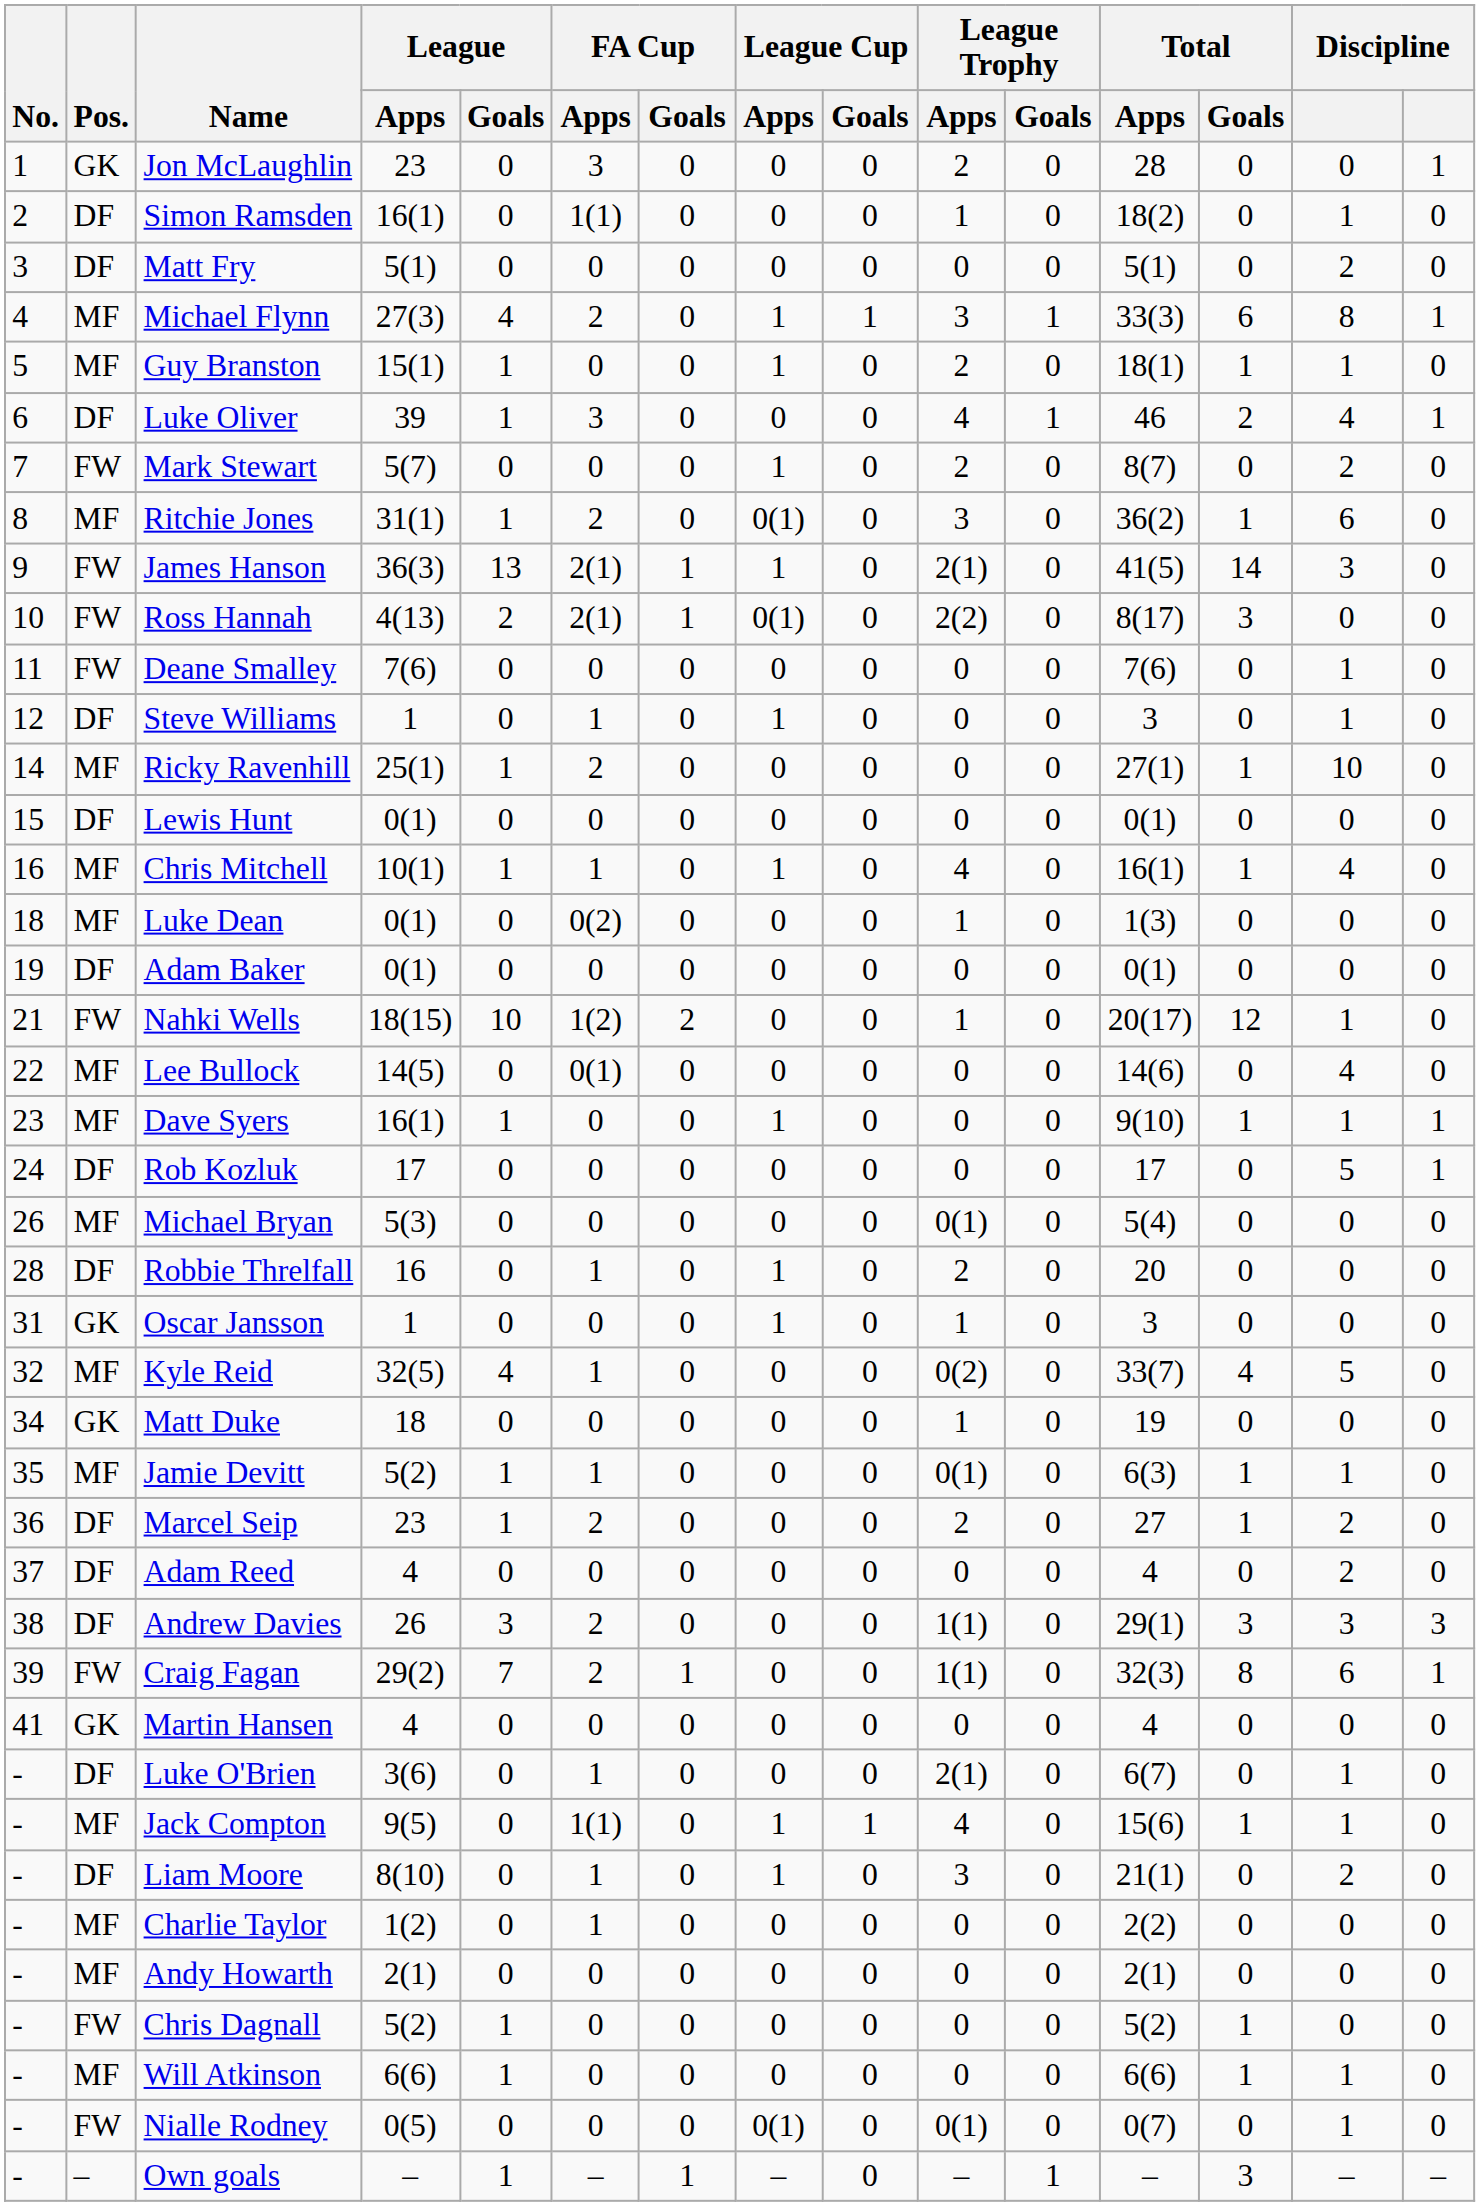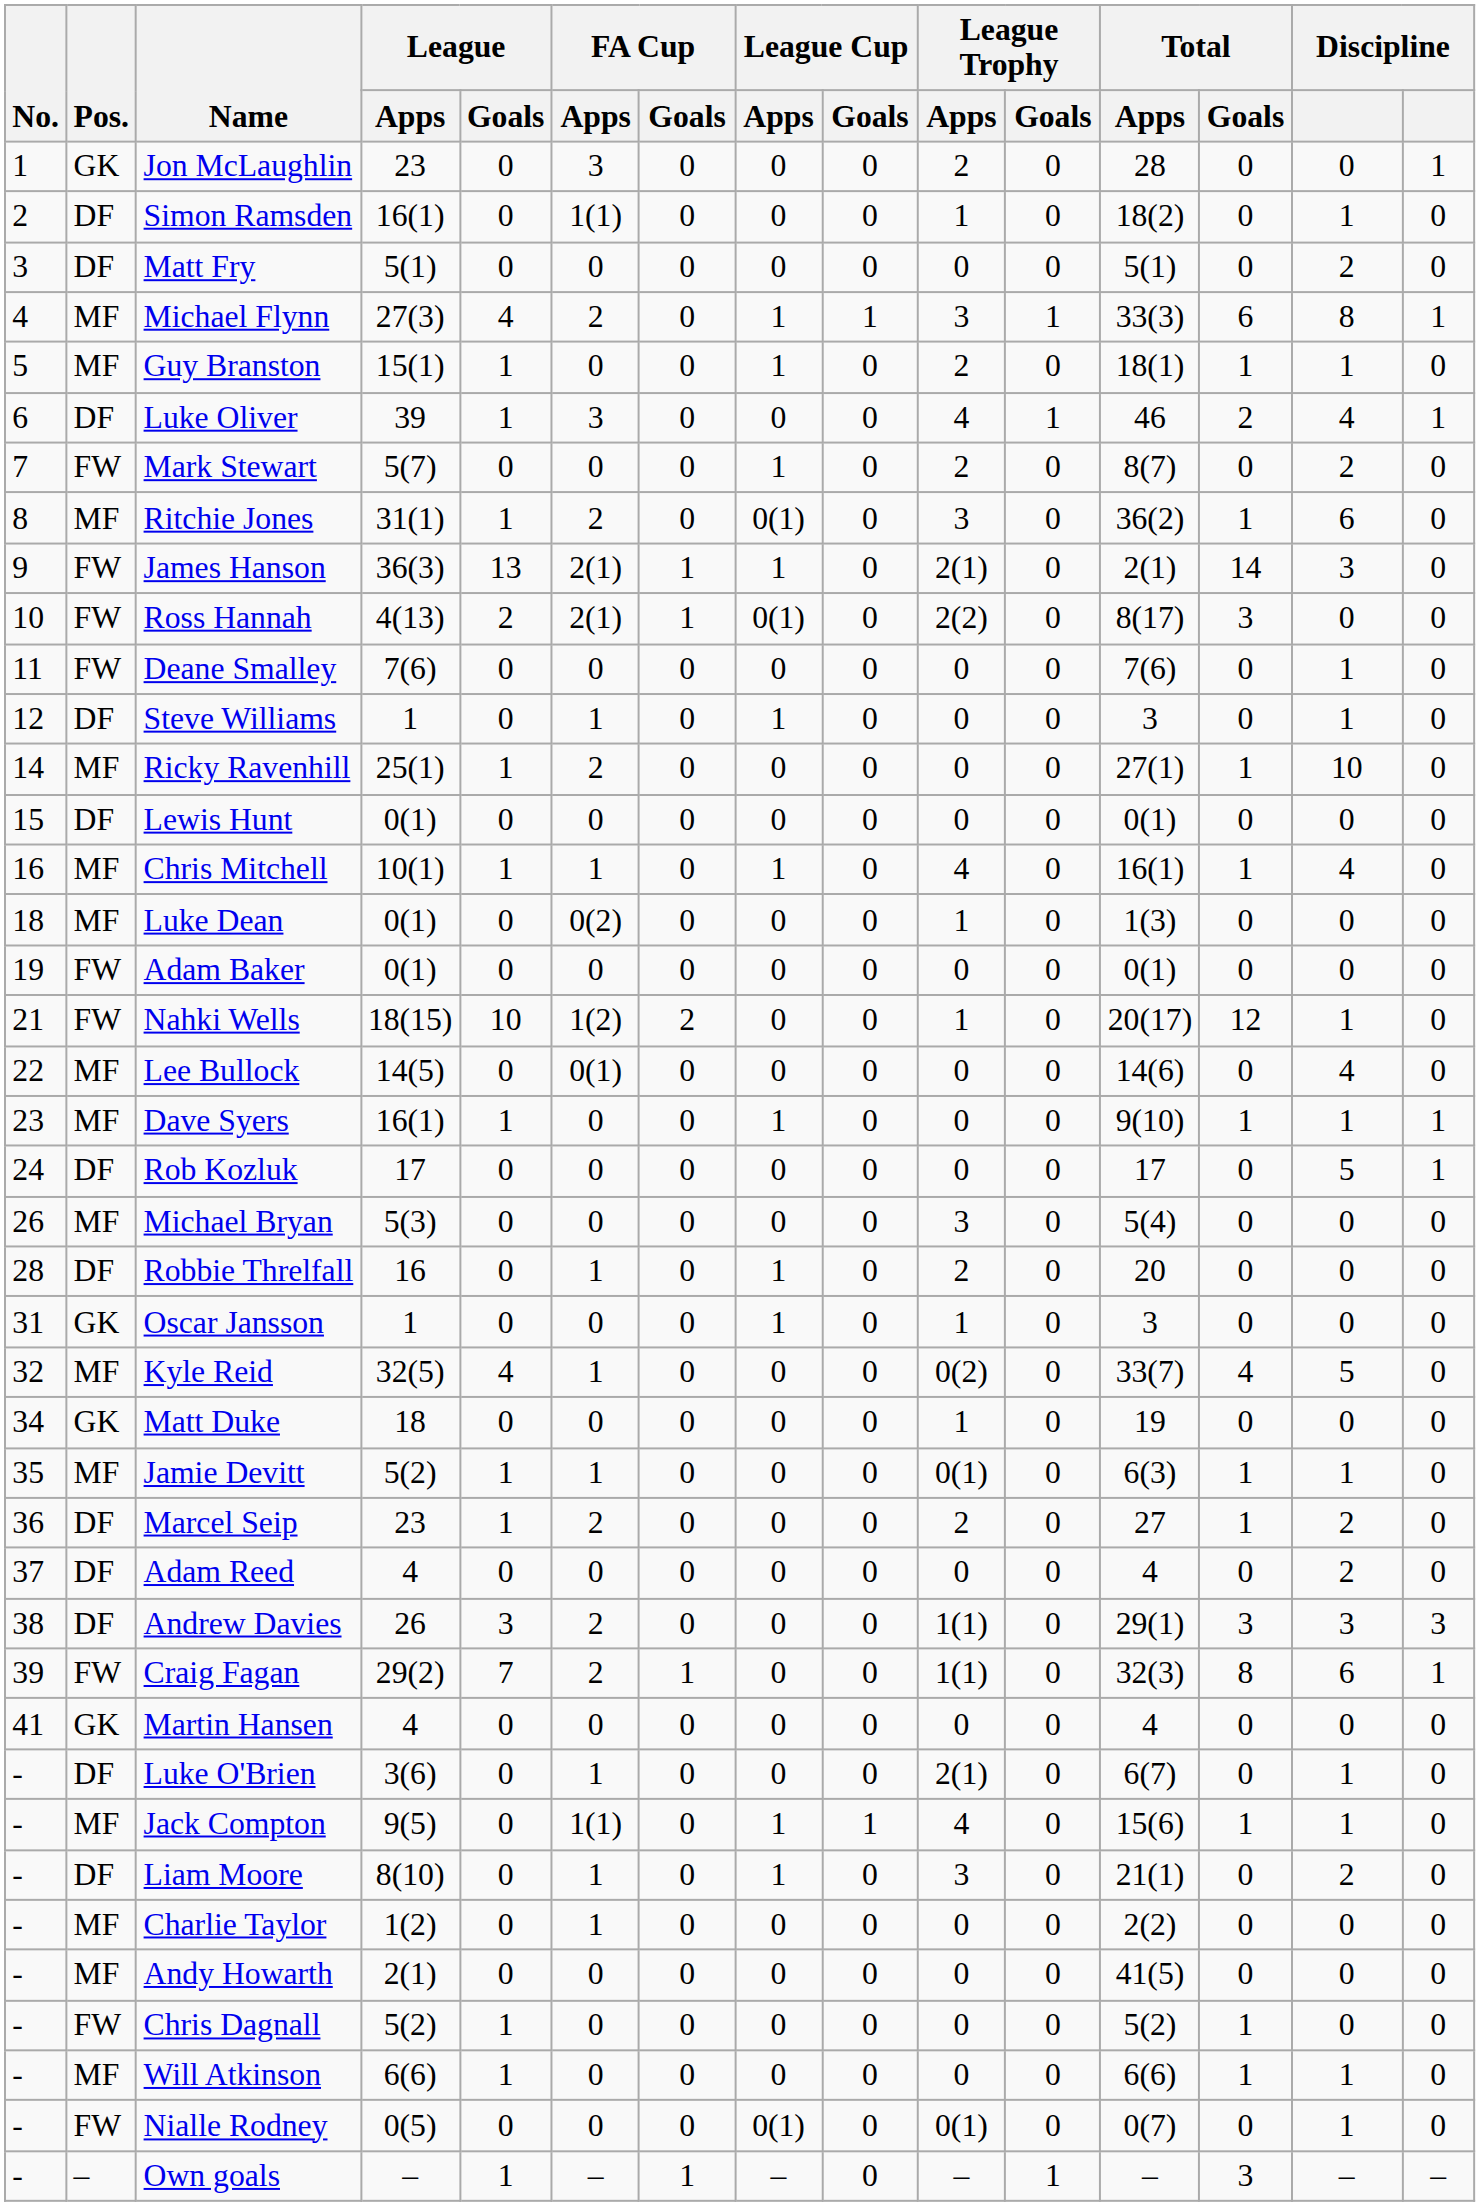James Hanson | Total / Apps: 41(5) -> 2(1)
Adam Baker | Pos.: DF -> FW
Michael Bryan | League Trophy / Apps: 0(1) -> 3
Andy Howarth | Total / Apps: 2(1) -> 41(5)
